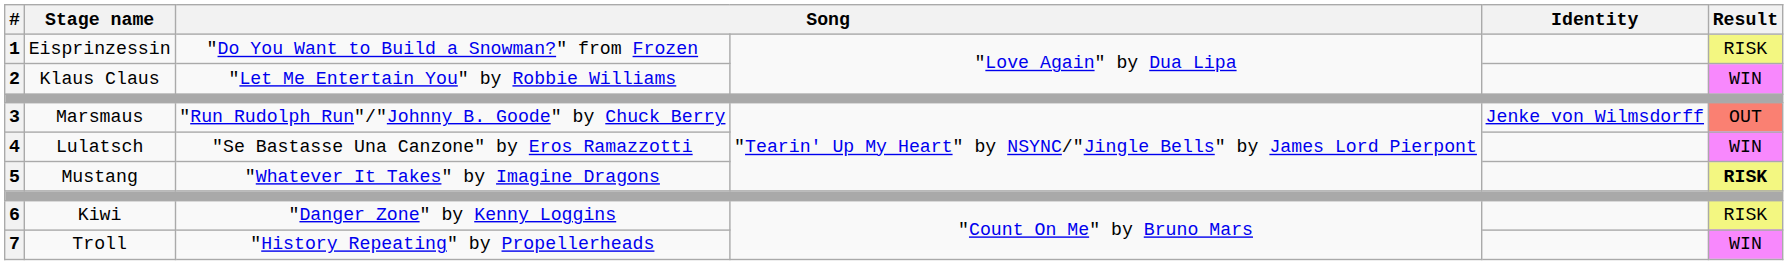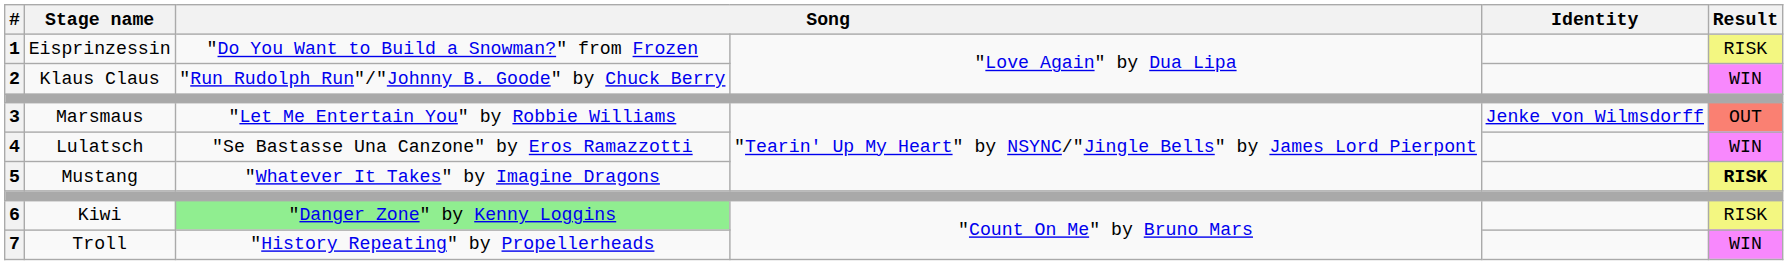2 | column 3: "Let Me Entertain You" by Robbie Williams -> "Run Rudolph Run"/"Johnny B. Goode" by Chuck Berry
3 | column 3: "Run Rudolph Run"/"Johnny B. Goode" by Chuck Berry -> "Let Me Entertain You" by Robbie Williams
6 | column 3: no background -> lightgreen background
